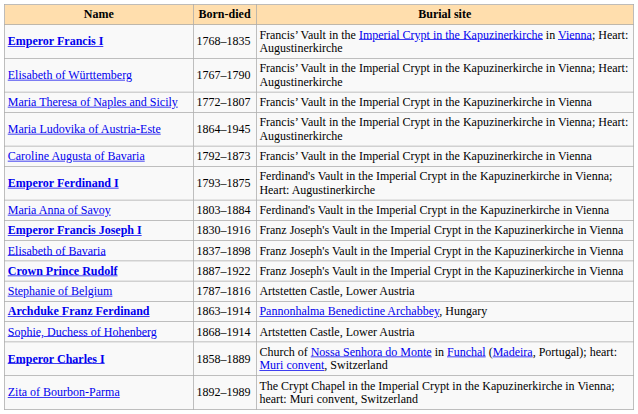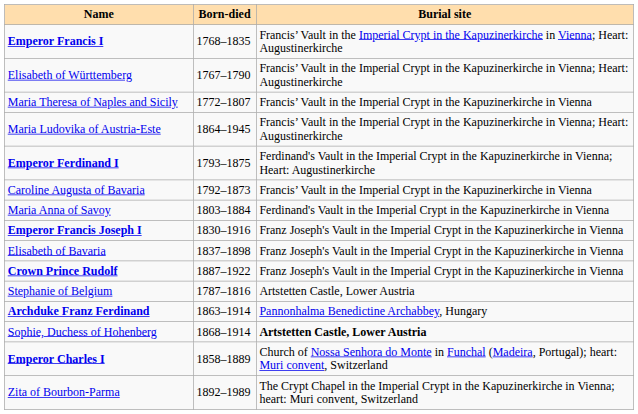rows swapped: Caroline Augusta of Bavaria <-> Emperor Ferdinand I
Sophie, Duchess of Hohenberg | Burial site: normal -> bold
